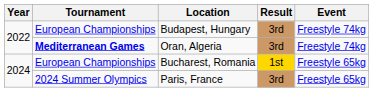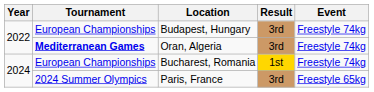Bucharest, Romania | Event: Freestyle 65kg -> Freestyle 74kg
